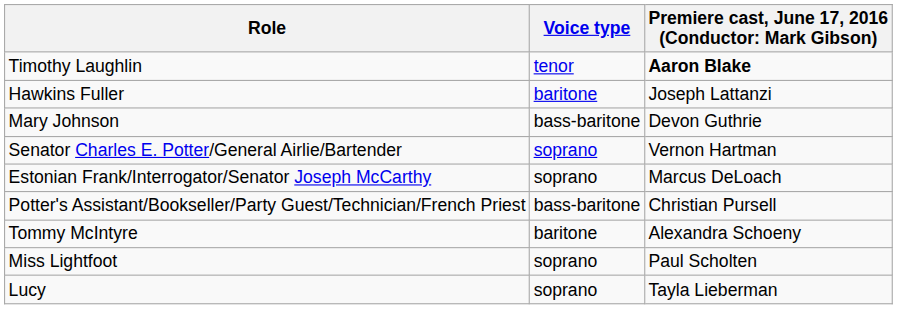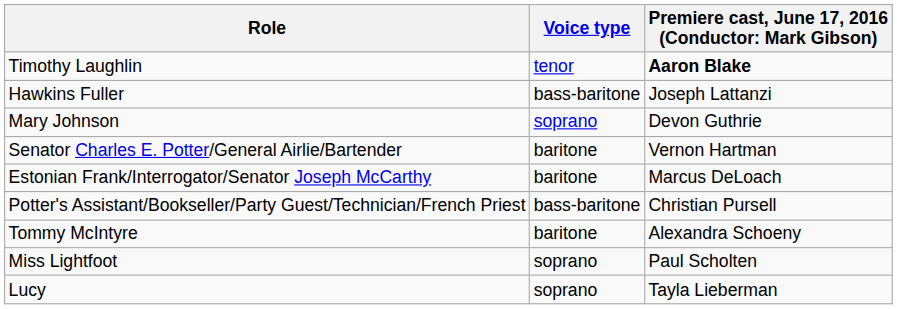Hawkins Fuller | Voice type: baritone -> bass-baritone
Mary Johnson | Voice type: bass-baritone -> soprano
Senator Charles E. Potter/General Airlie/Bartender | Voice type: soprano -> baritone
Estonian Frank/Interrogator/Senator Joseph McCarthy | Voice type: soprano -> baritone
